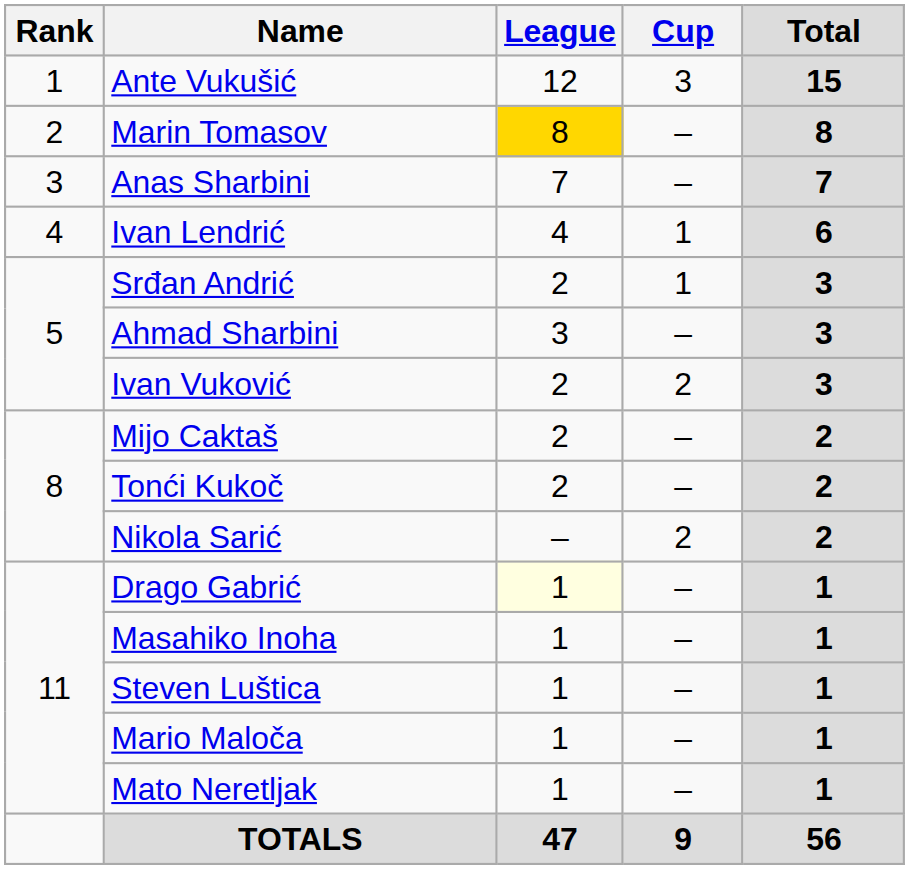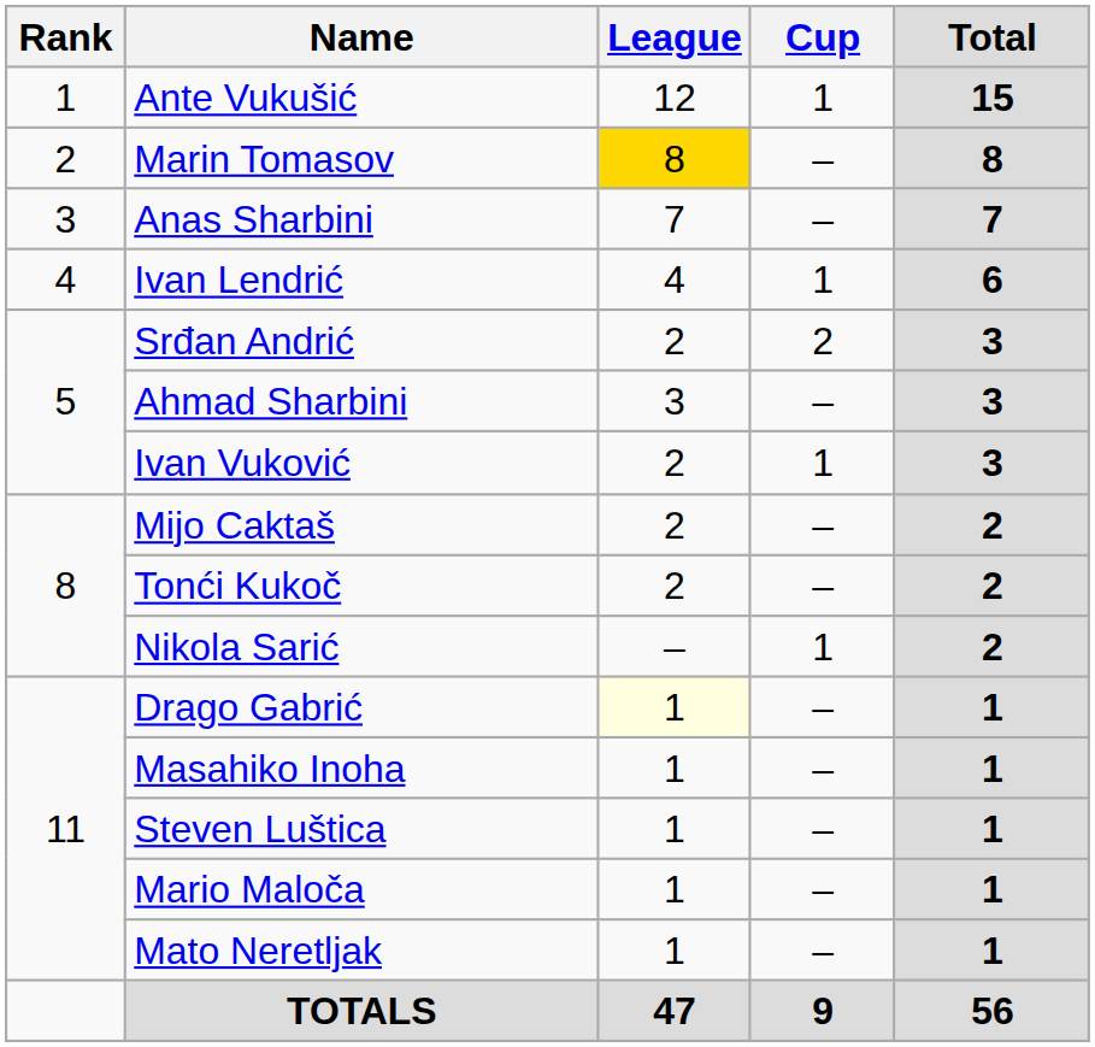Ante Vukušić | Cup: 3 -> 1
Srđan Andrić | Cup: 1 -> 2
Ivan Vuković | Cup: 2 -> 1
Nikola Sarić | Cup: 2 -> 1
